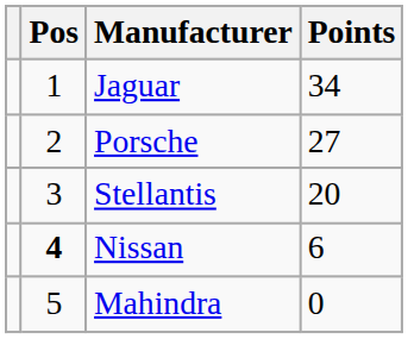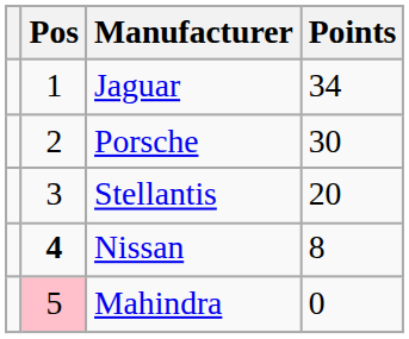Porsche | Points: 27 -> 30
Nissan | Points: 6 -> 8
Mahindra | Pos: no background -> pink background
